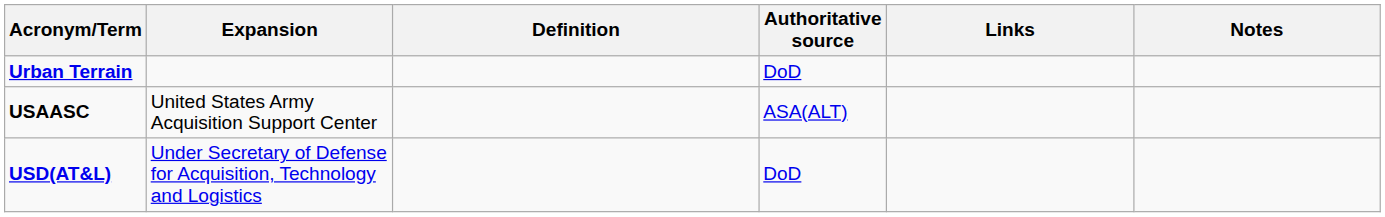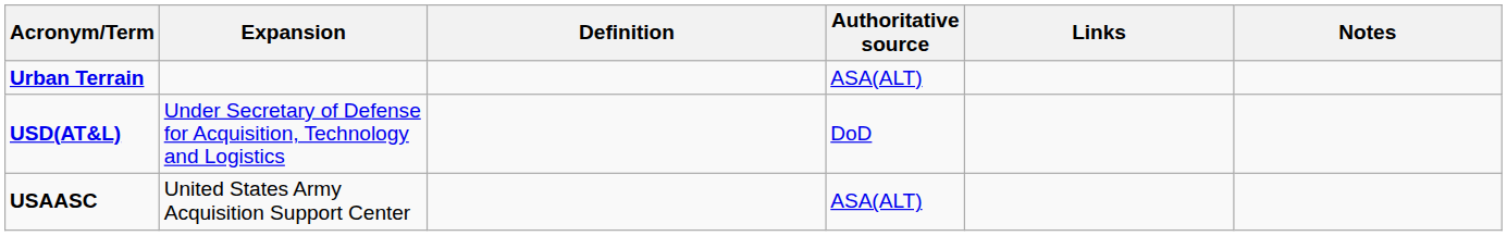Urban Terrain | Authoritative source: DoD -> ASA(ALT)
rows swapped: USAASC <-> USD(AT&L)
